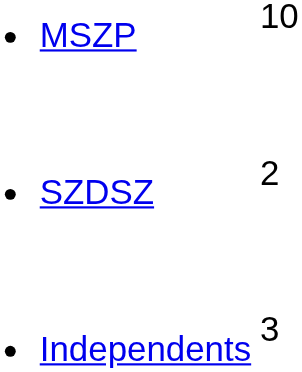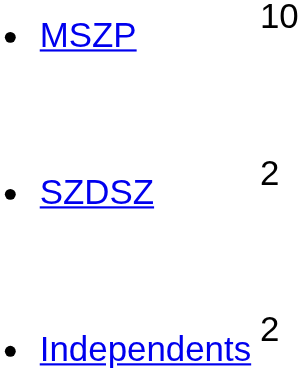Independents | column 2: 3 -> 2
